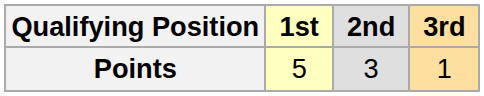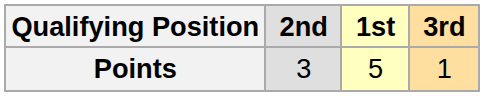columns swapped: 1st <-> 2nd
